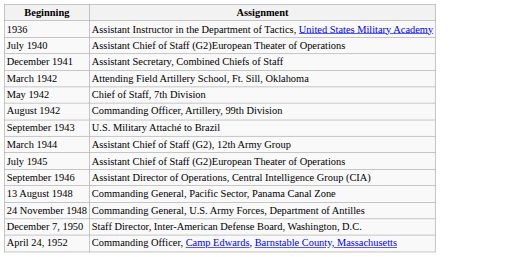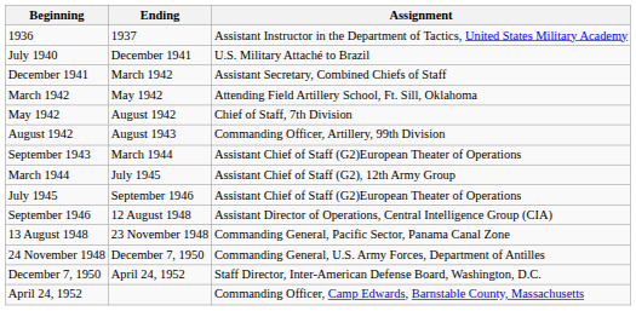+ column: Ending | 1937 | December 1941 | March 1942 | May 1942 | August 1942 | August 1943 | March 1944 | July 1945 | September 1946 | 12 August 1948 | 23 November 1948 | December 7, 1950 | April 24, 1952
July 1940 | Assignment: Assistant Chief of Staff (G2)European Theater of Operations -> U.S. Military Attaché to Brazil
September 1943 | Assignment: U.S. Military Attaché to Brazil -> Assistant Chief of Staff (G2)European Theater of Operations
